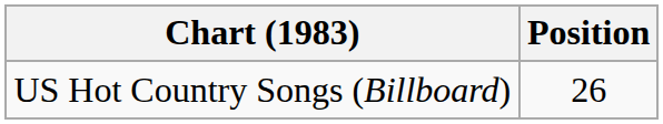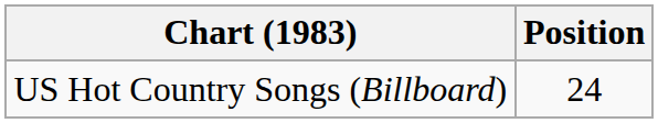US Hot Country Songs (Billboard) | Position: 26 -> 24
